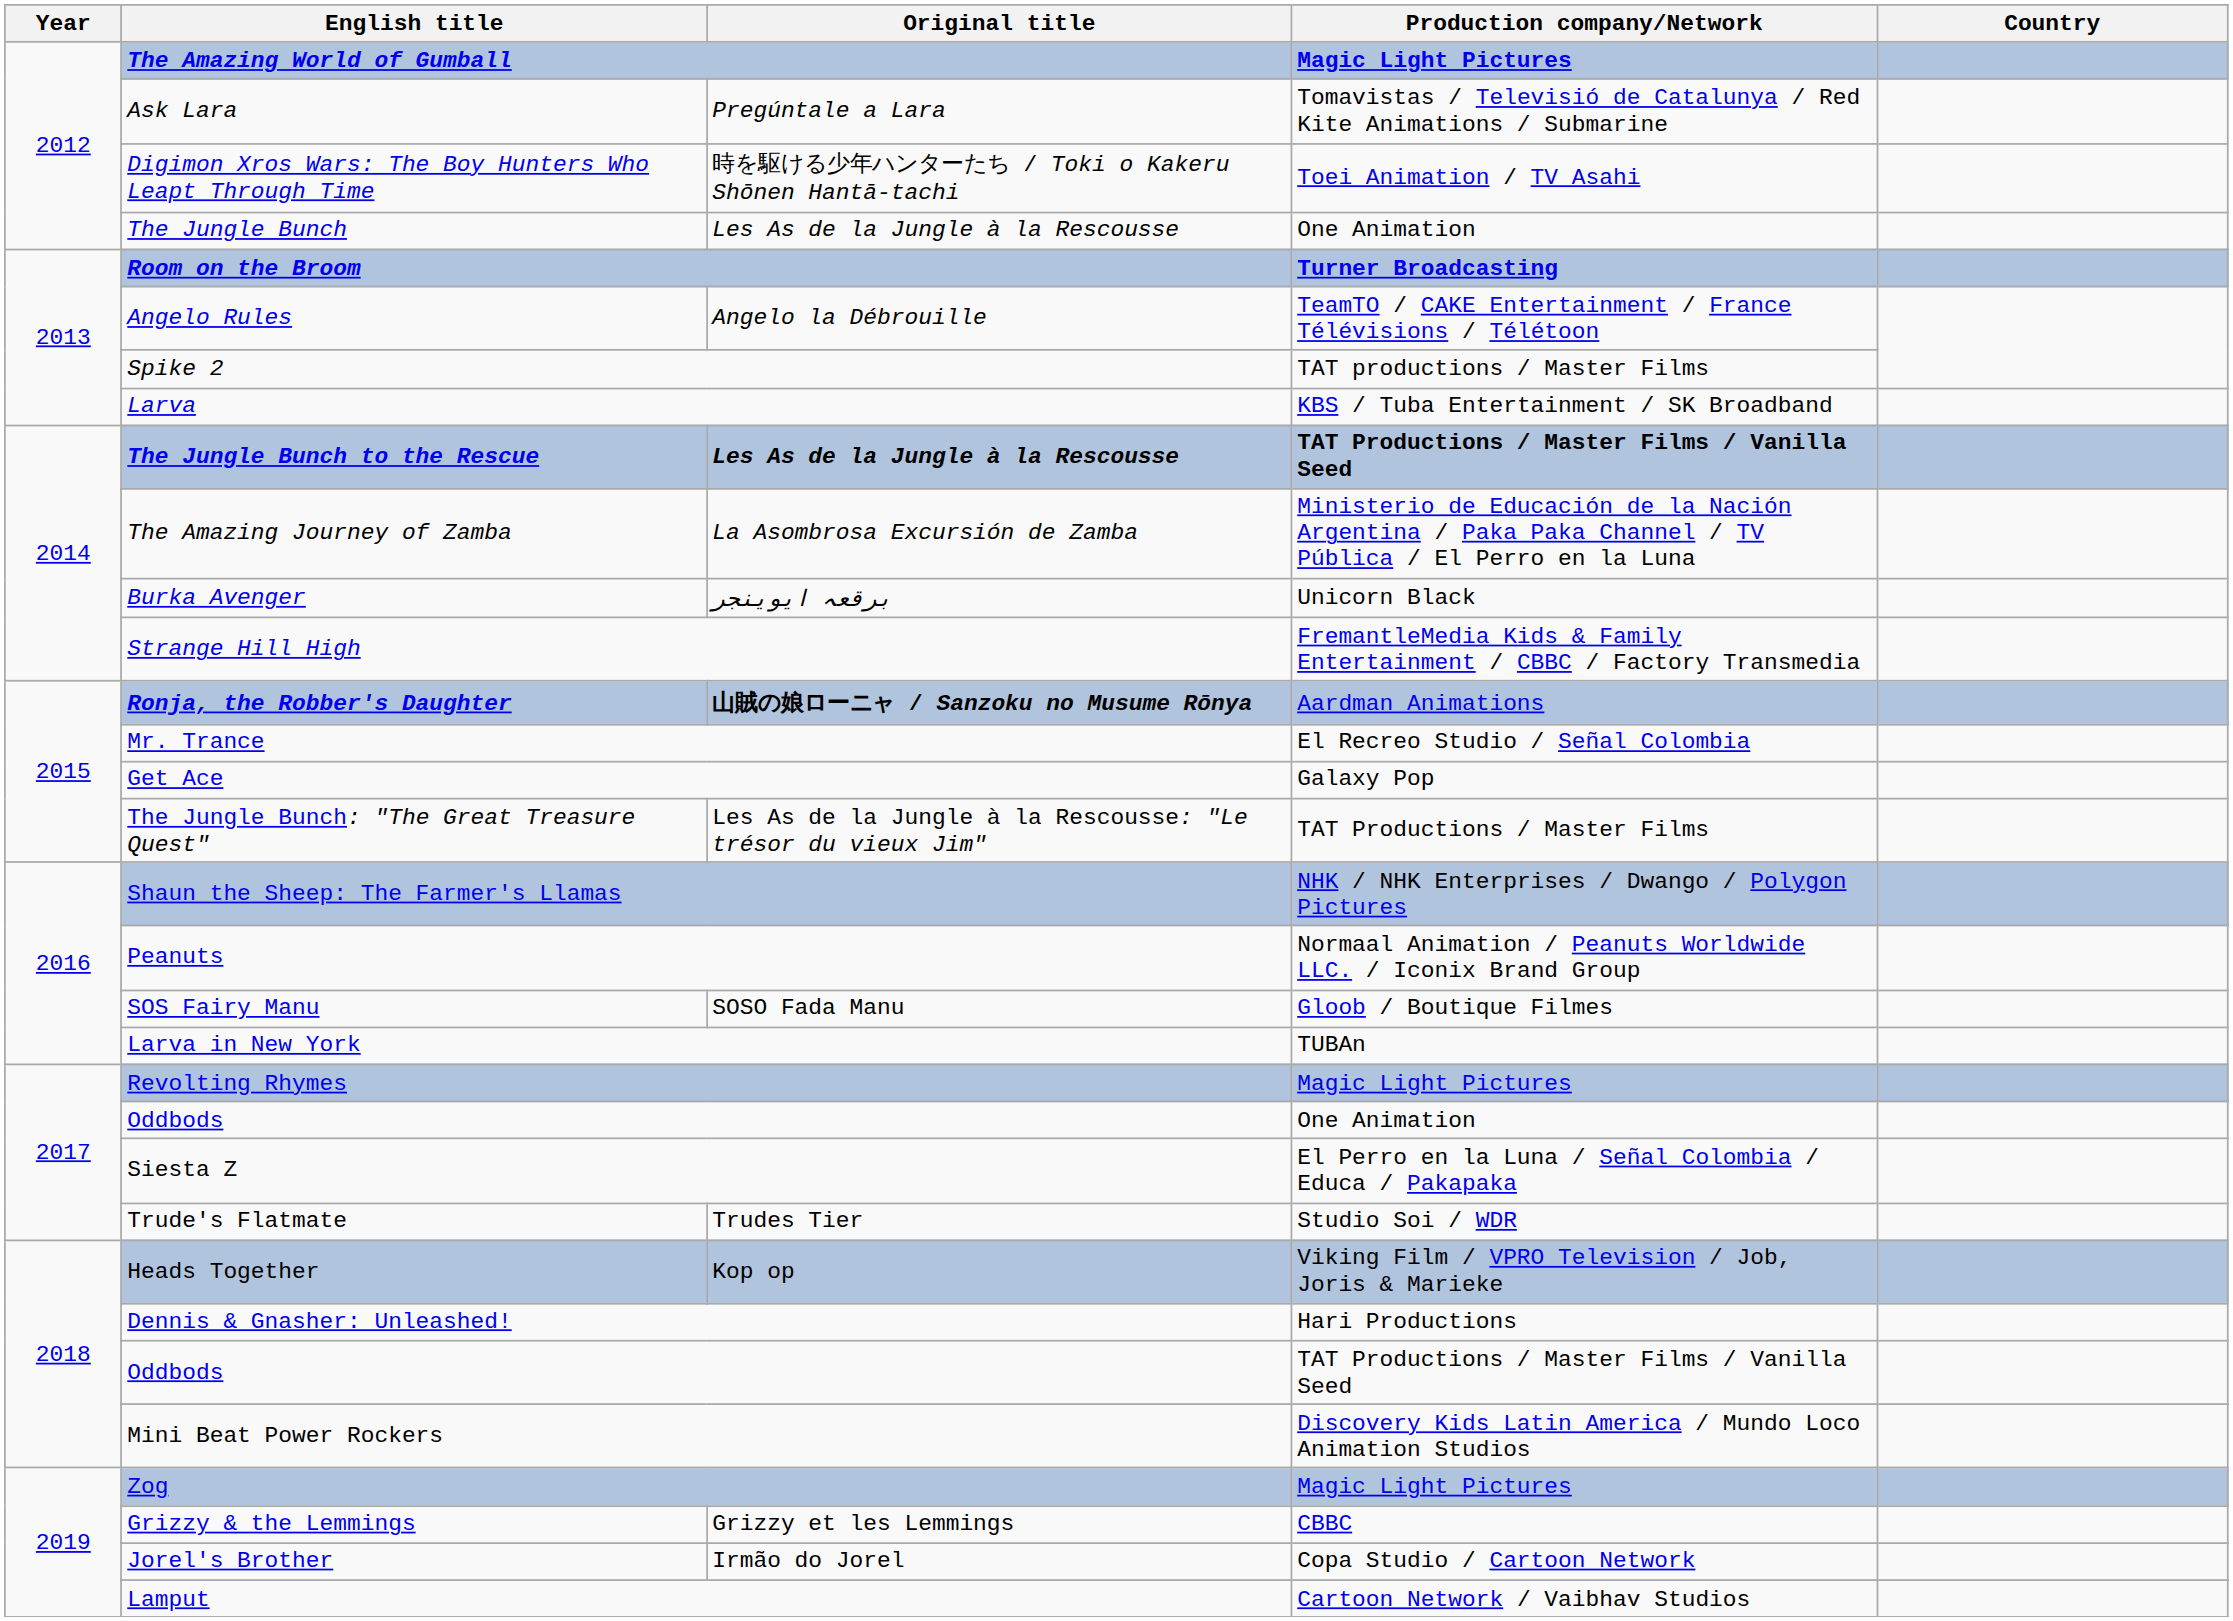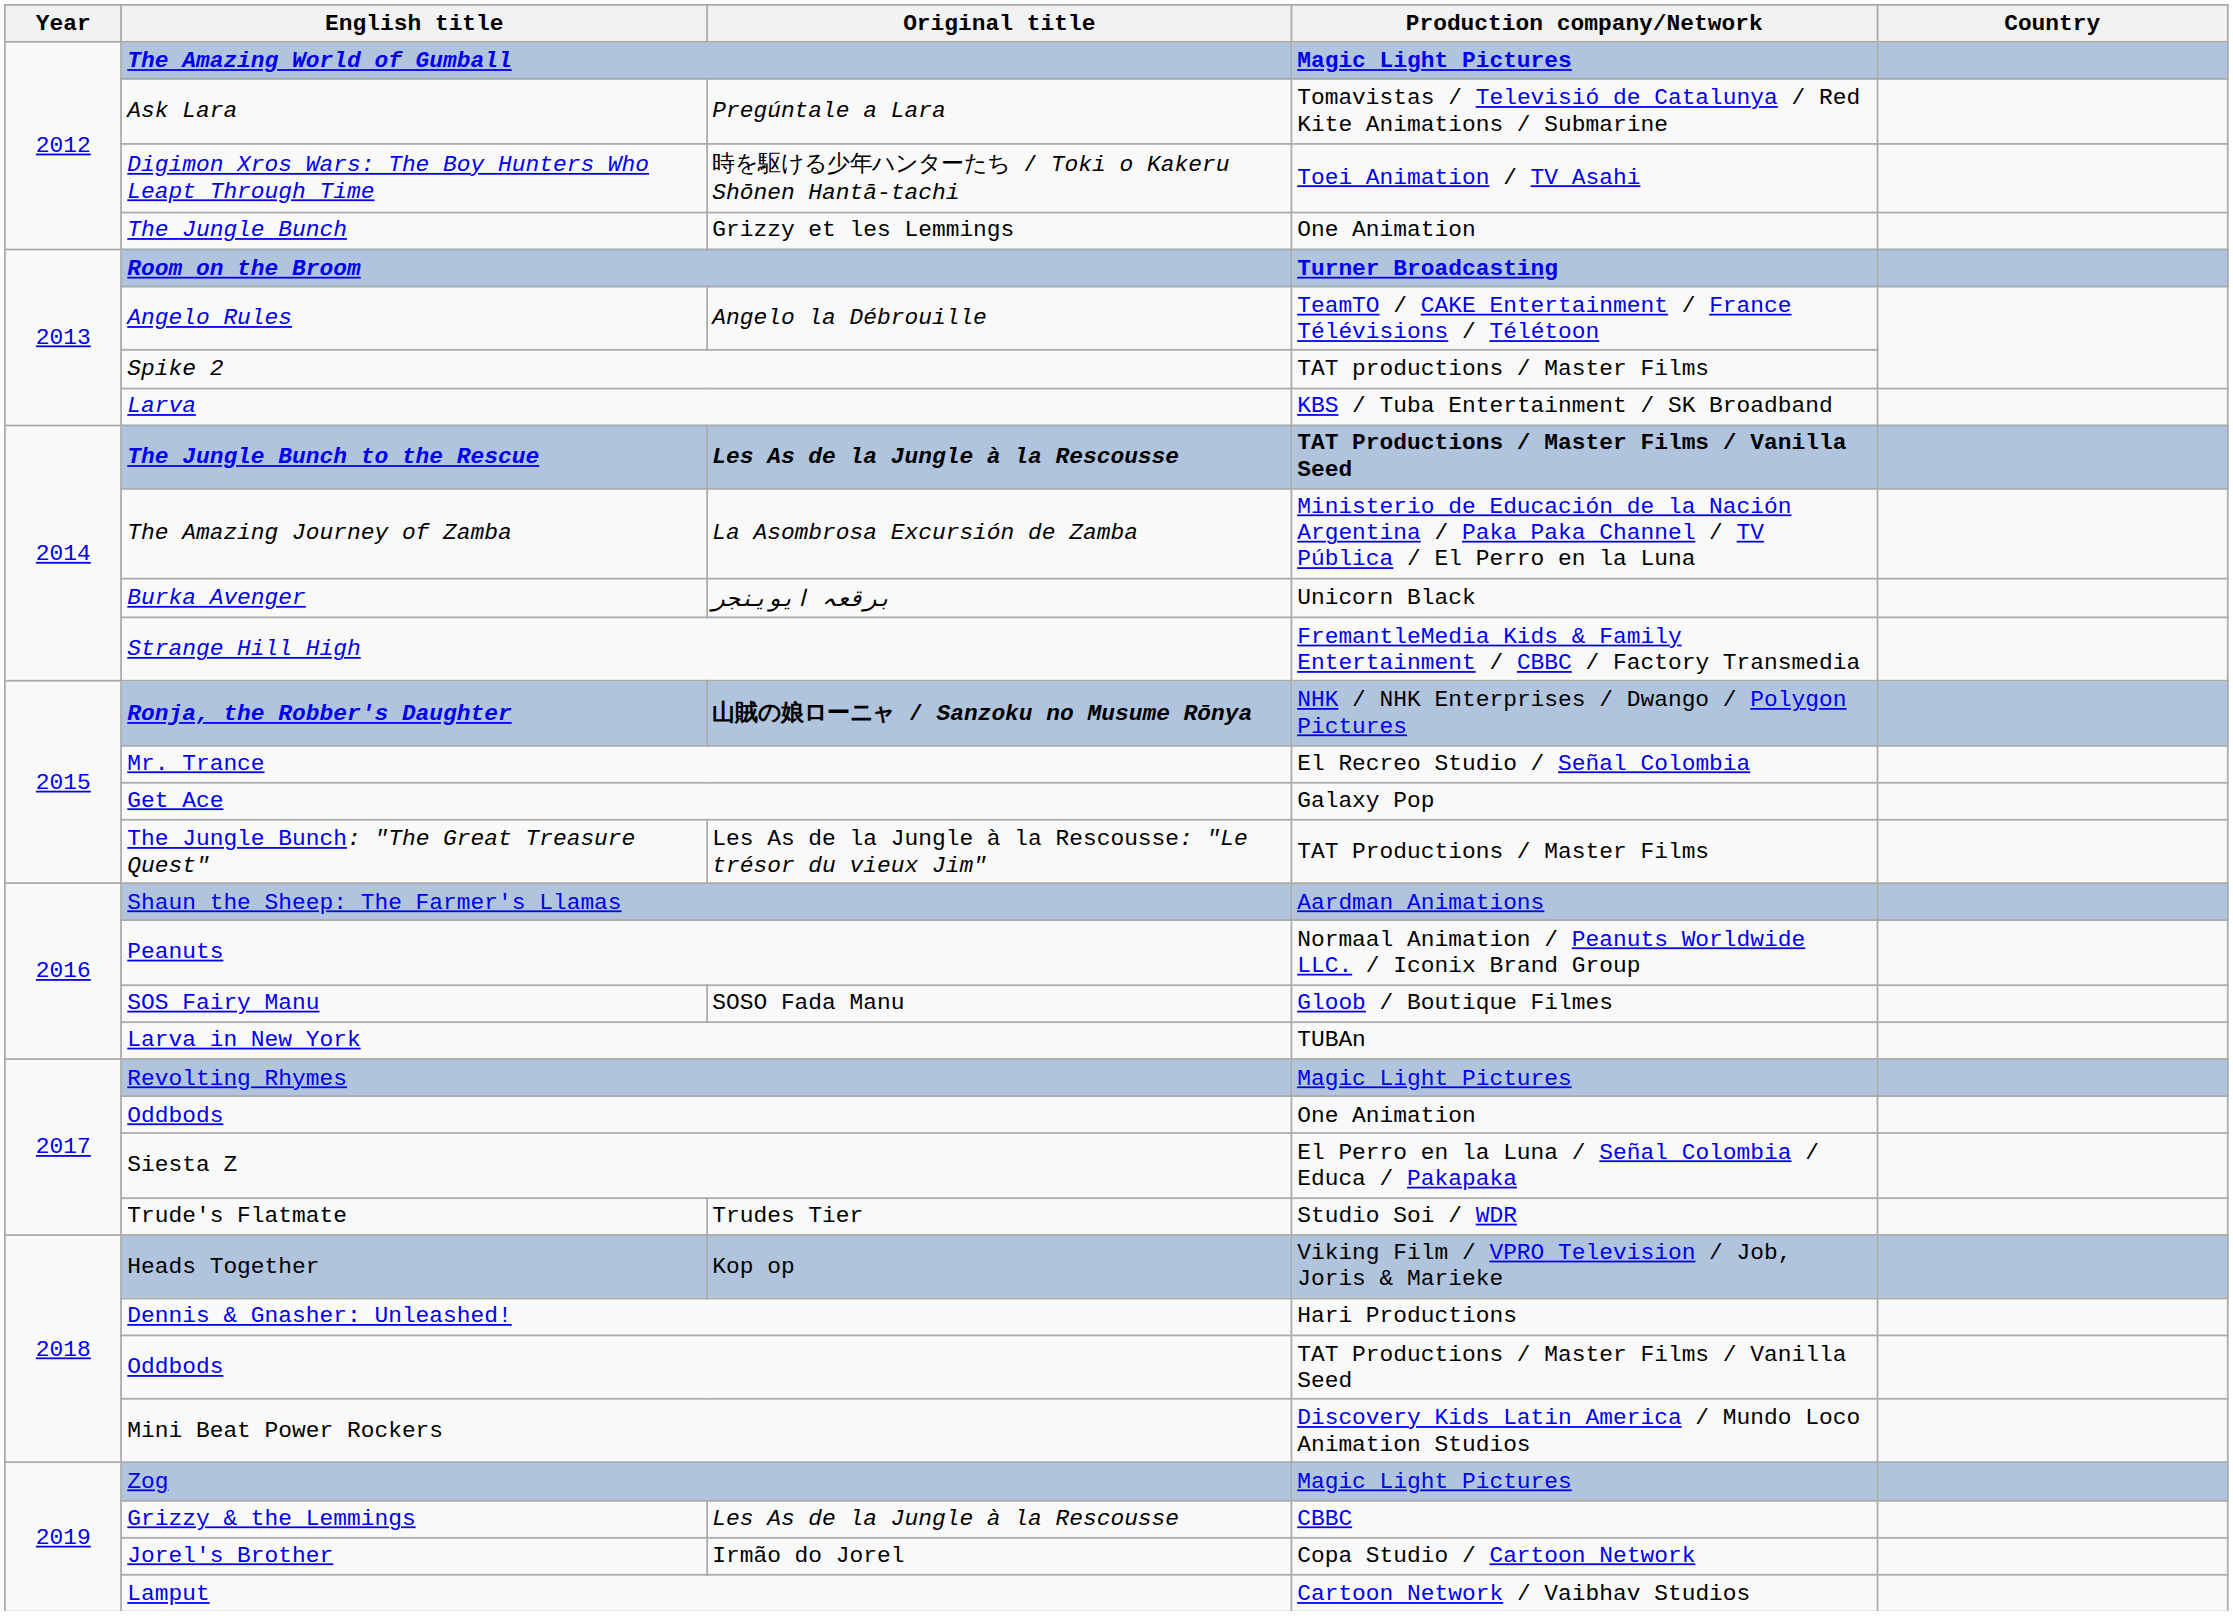The Jungle Bunch | Original title: Les As de la Jungle à la Rescousse -> Grizzy et les Lemmings
Ronja, the Robber's Daughter | Production company/Network: Aardman Animations -> NHK / NHK Enterprises / Dwango / Polygon Pictures
Shaun the Sheep: The Farmer's Llamas | Production company/Network: NHK / NHK Enterprises / Dwango / Polygon Pictures -> Aardman Animations
Grizzy & the Lemmings | Original title: Grizzy et les Lemmings -> Les As de la Jungle à la Rescousse
